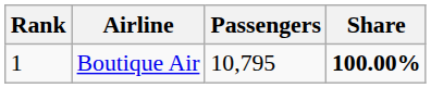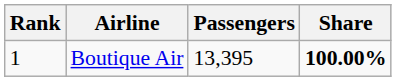Boutique Air | Passengers: 10,795 -> 13,395
